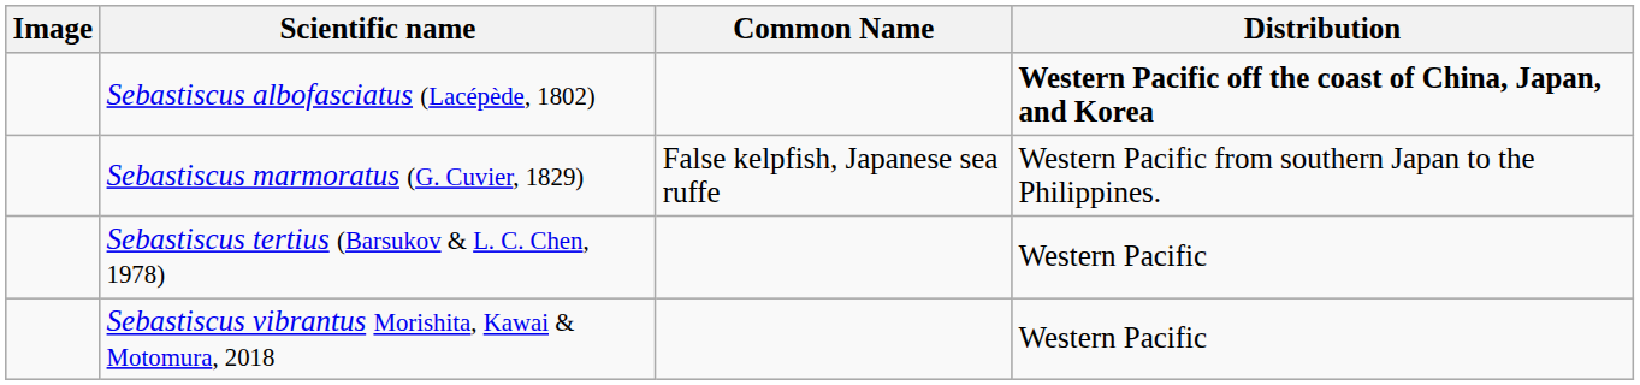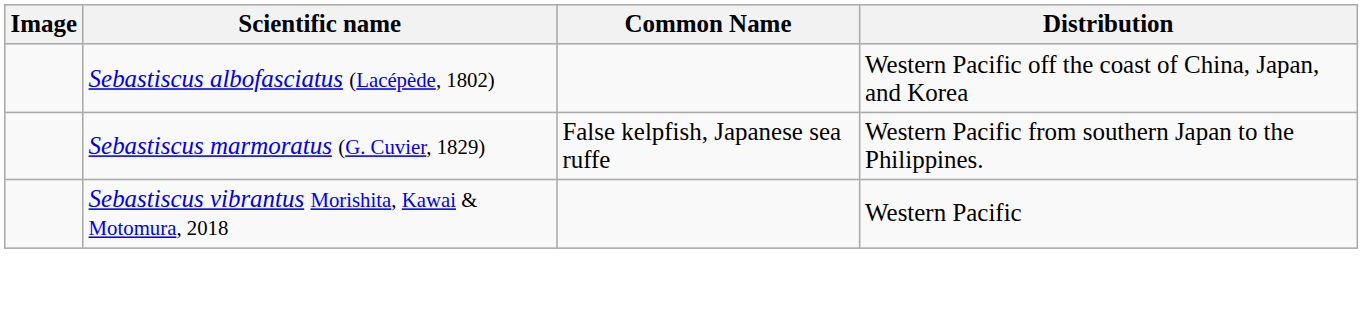Sebastiscus albofasciatus (Lacépède, 1802) | Distribution: bold -> normal
- row: Sebastiscus tertius (Barsukov & L. C. Chen, 1978) | Western Pacific
